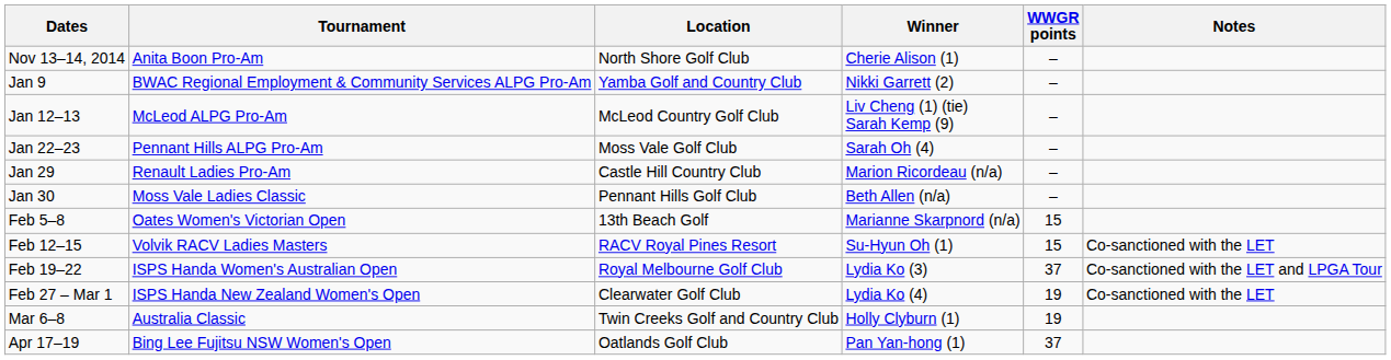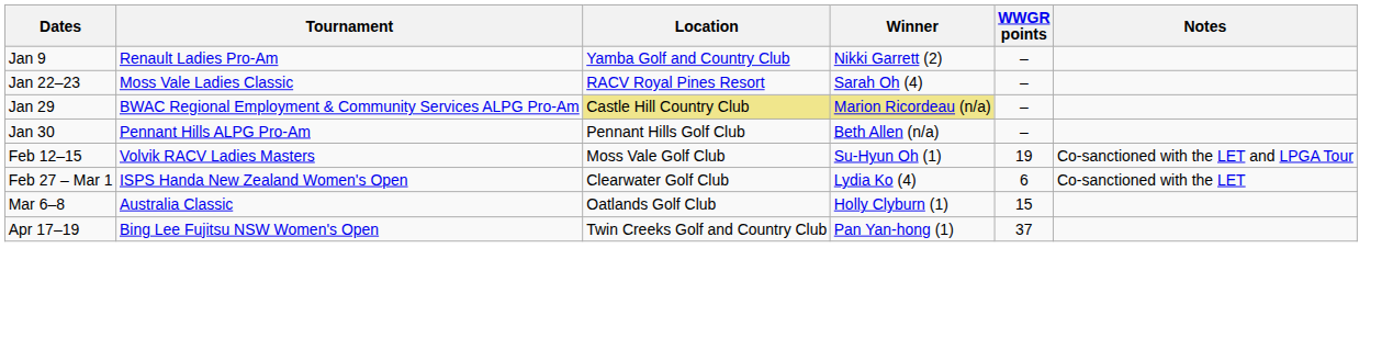- row: Nov 13–14, 2014 | Anita Boon Pro-Am | North Shore Golf Club | Cherie Alison (1) | –
Jan 9 | Tournament: BWAC Regional Employment & Community Services ALPG Pro-Am -> Renault Ladies Pro-Am
- row: Jan 12–13 | McLeod ALPG Pro-Am | McLeod Country Golf Club | Liv Cheng (1) (tie) Sarah Kemp (9) | –
Jan 22–23 | Tournament: Pennant Hills ALPG Pro-Am -> Moss Vale Ladies Classic
Jan 22–23 | Location: Moss Vale Golf Club -> RACV Royal Pines Resort
Jan 29 | Tournament: Renault Ladies Pro-Am -> BWAC Regional Employment & Community Services ALPG Pro-Am
Jan 29 | Location: no background -> khaki background
Jan 29 | Winner: no background -> khaki background
Jan 30 | Tournament: Moss Vale Ladies Classic -> Pennant Hills ALPG Pro-Am
- row: Feb 5–8 | Oates Women's Victorian Open | 13th Beach Golf | Marianne Skarpnord (n/a) | 15
Feb 12–15 | Location: RACV Royal Pines Resort -> Moss Vale Golf Club
Feb 12–15 | WWGR points: 15 -> 19
Feb 12–15 | Notes: Co-sanctioned with the LET -> Co-sanctioned with the LET and LPGA Tour
- row: Feb 19–22 | ISPS Handa Women's Australian Open | Royal Melbourne Golf Club | Lydia Ko (3) | 37 | Co-sanctioned with the LET and LPGA Tour
Feb 27 – Mar 1 | WWGR points: 19 -> 6
Mar 6–8 | Location: Twin Creeks Golf and Country Club -> Oatlands Golf Club
Mar 6–8 | WWGR points: 19 -> 15
Apr 17–19 | Location: Oatlands Golf Club -> Twin Creeks Golf and Country Club
